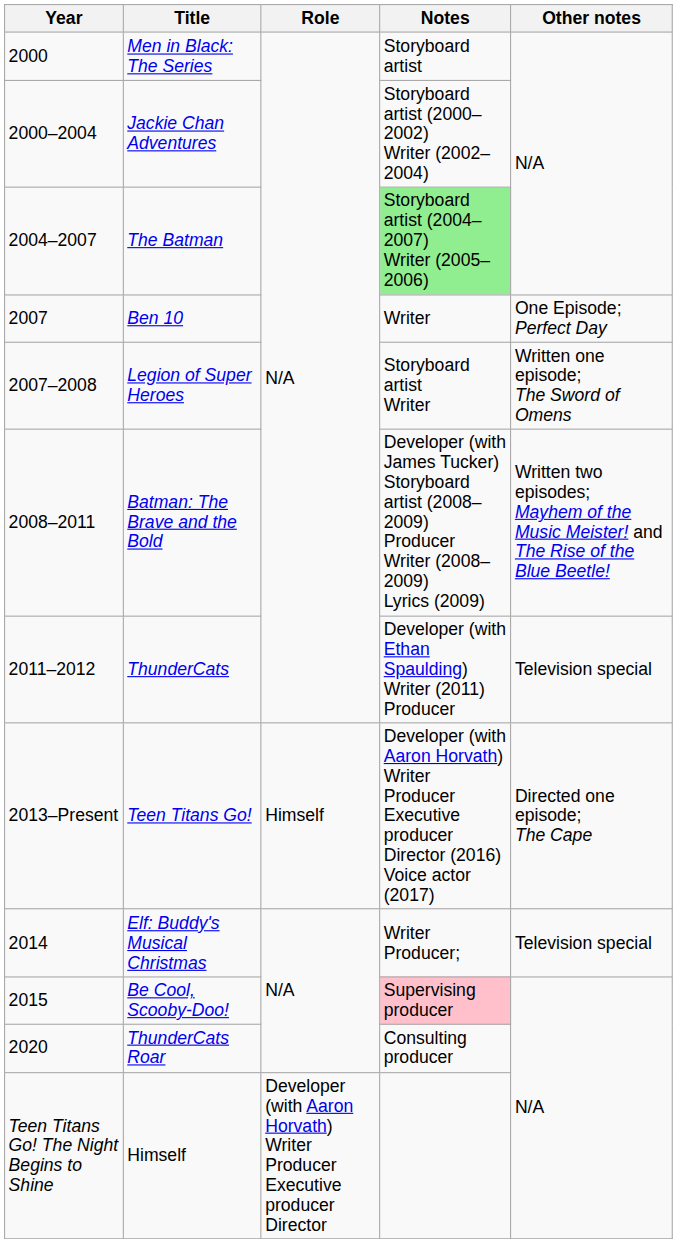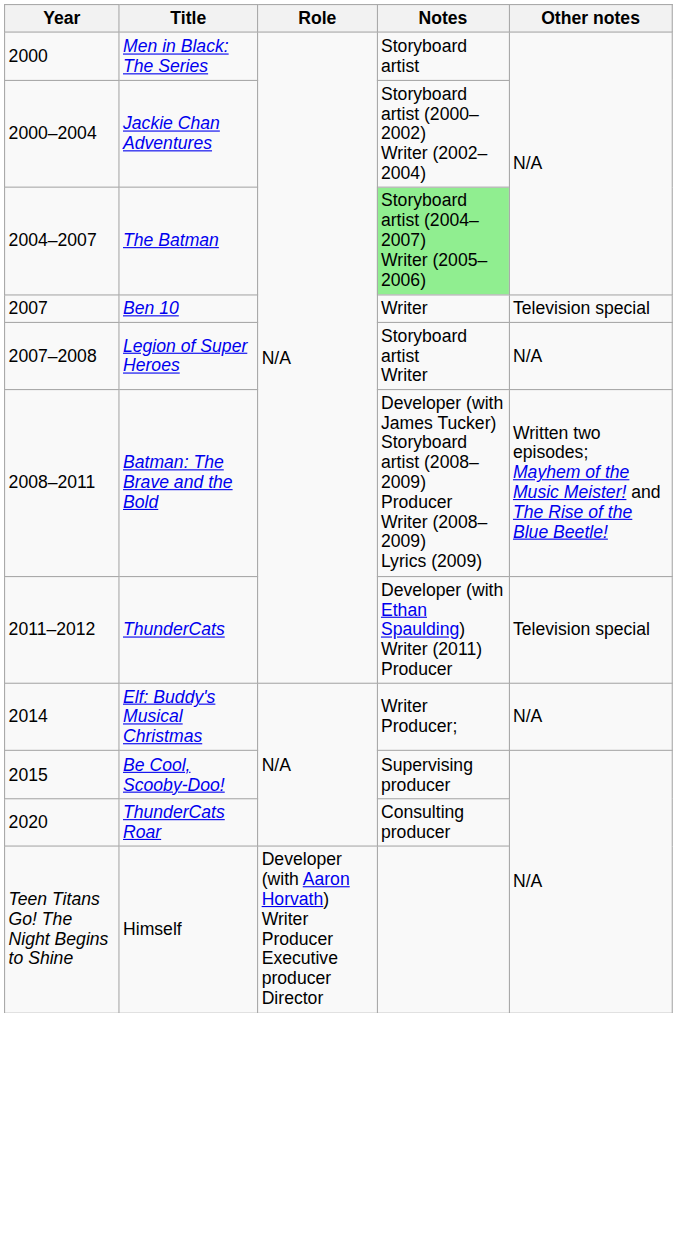Ben 10 | Other notes: One Episode; Perfect Day -> Television special
Legion of Super Heroes | Other notes: Written one episode; The Sword of Omens -> N/A
- row: 2013–Present | Teen Titans Go! | Himself | Developer (with Aaron Horvath) Writer Producer Executive producer Director (2016) Voice actor (2017) | Directed one episode; The Cape
Elf: Buddy's Musical Christmas | Other notes: Television special -> N/A
Be Cool, Scooby-Doo! | Notes: pink background -> no background
